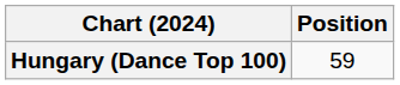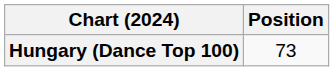Hungary (Dance Top 100) | Position: 59 -> 73
